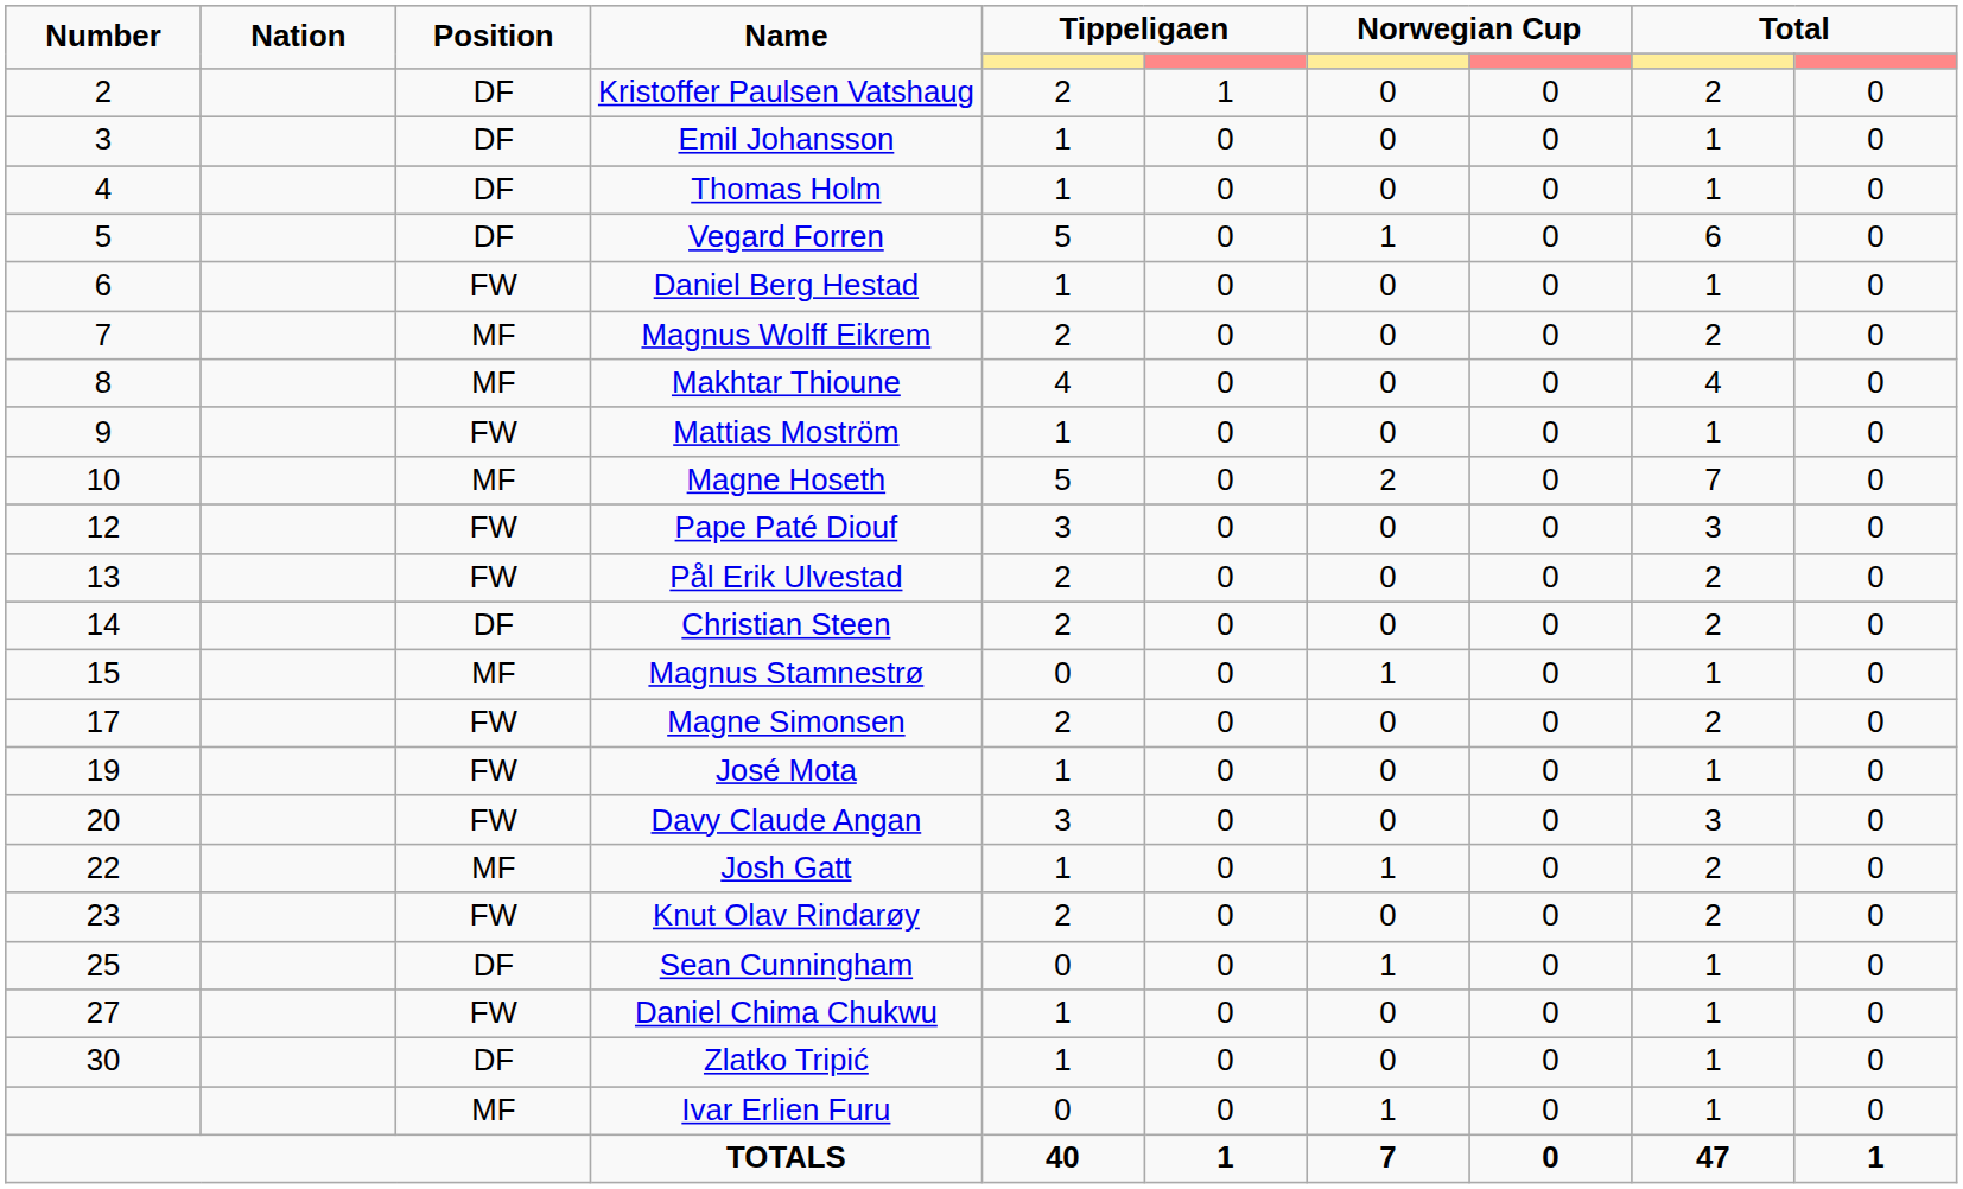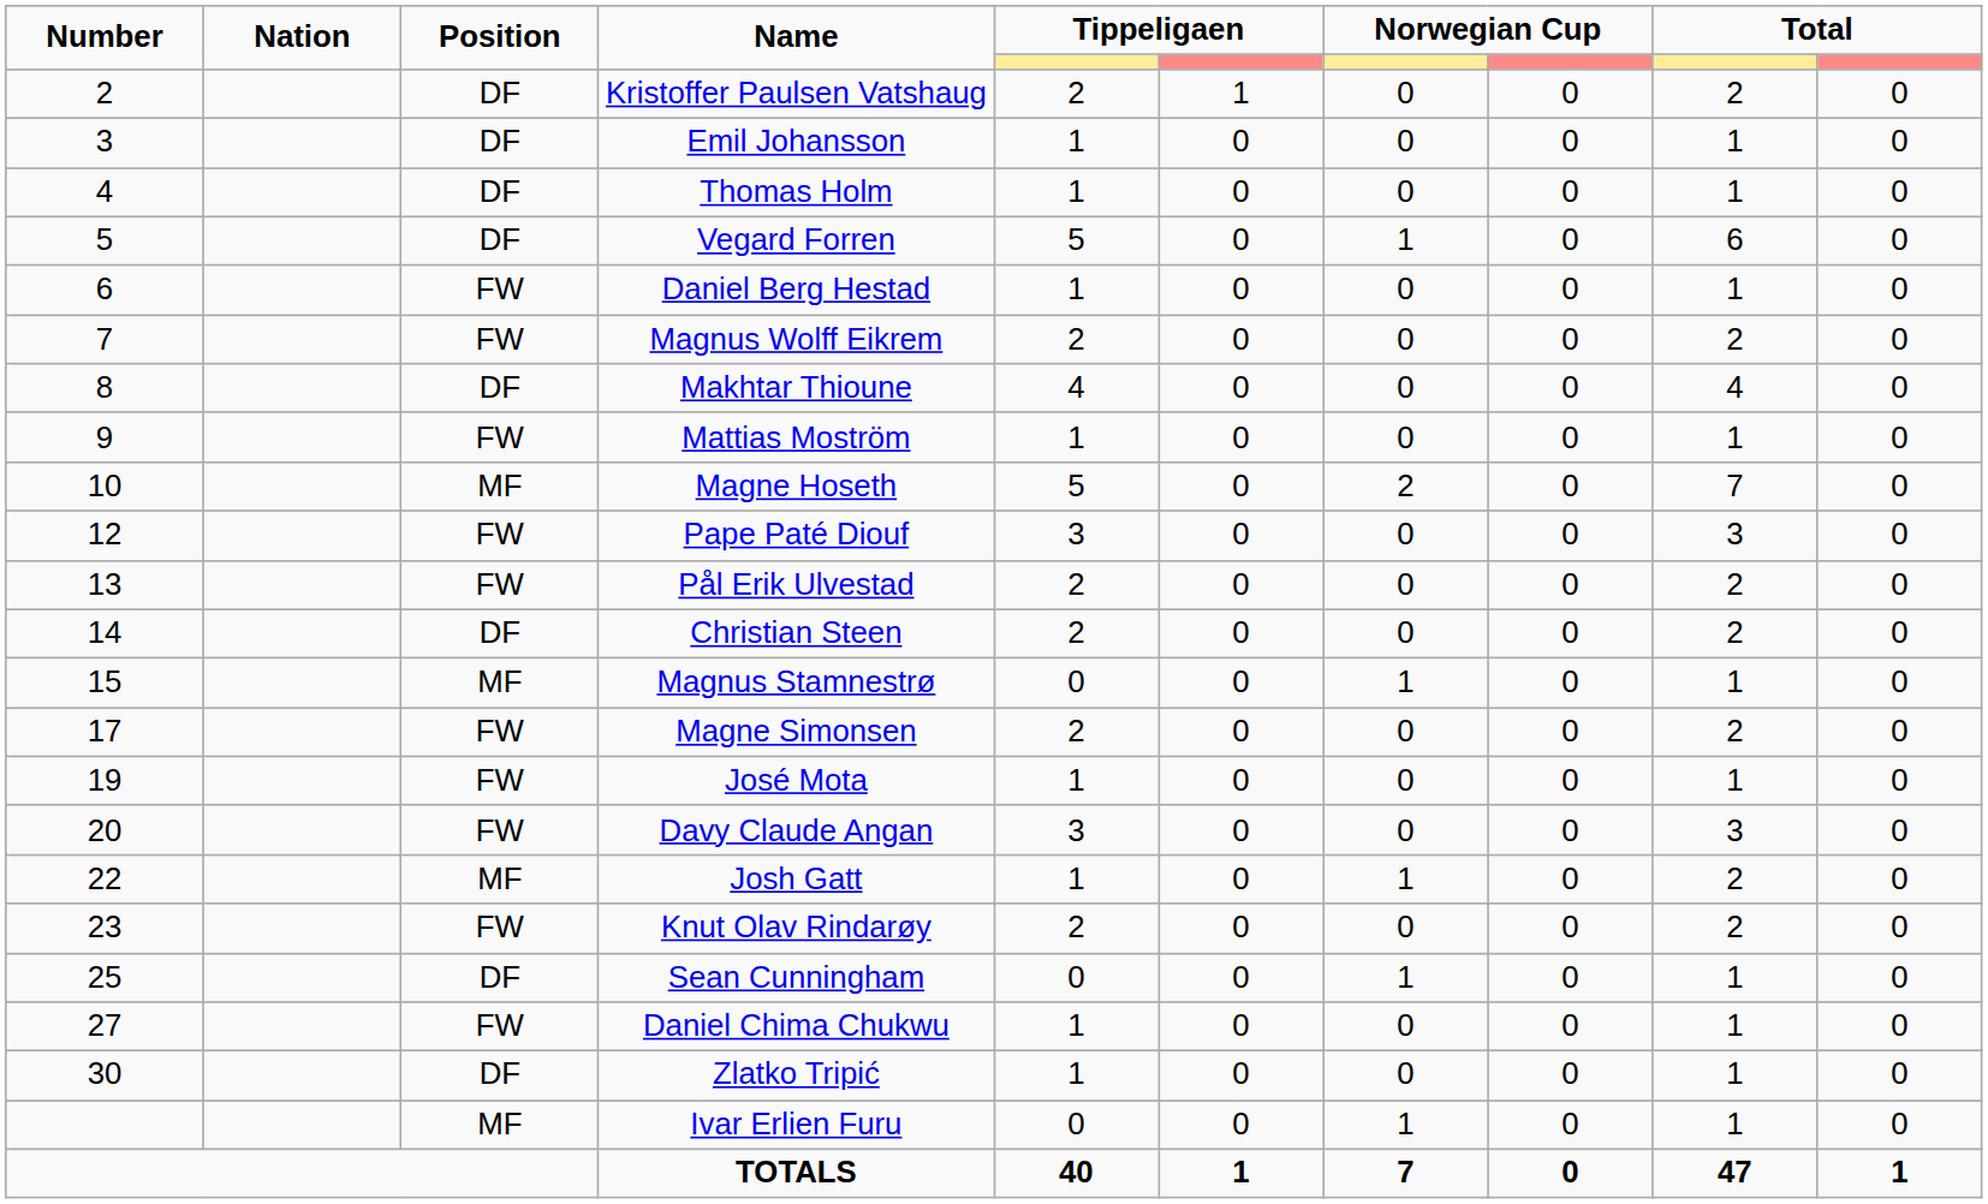Magnus Wolff Eikrem | Position: MF -> FW
Makhtar Thioune | Position: MF -> DF
